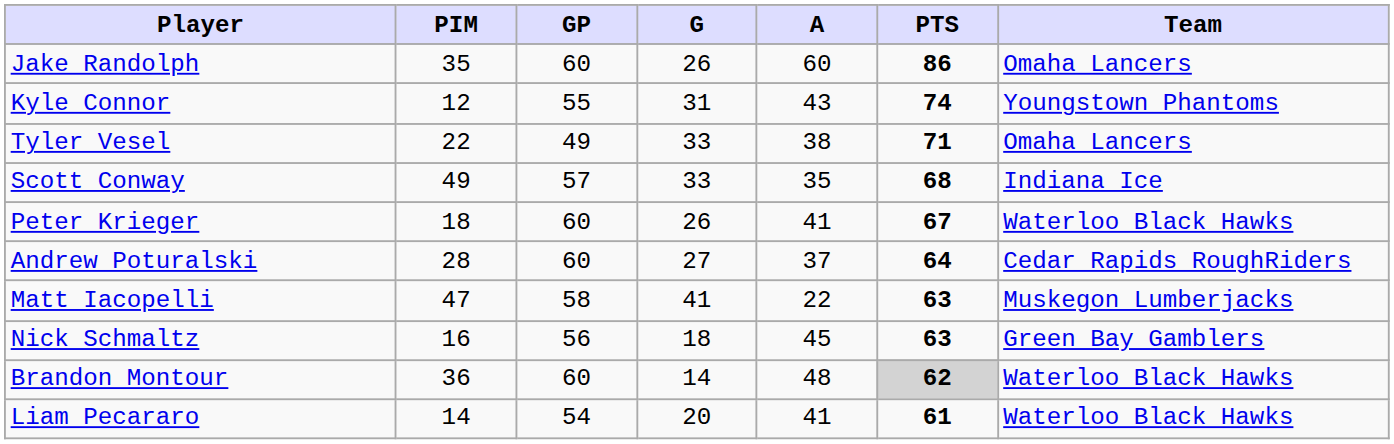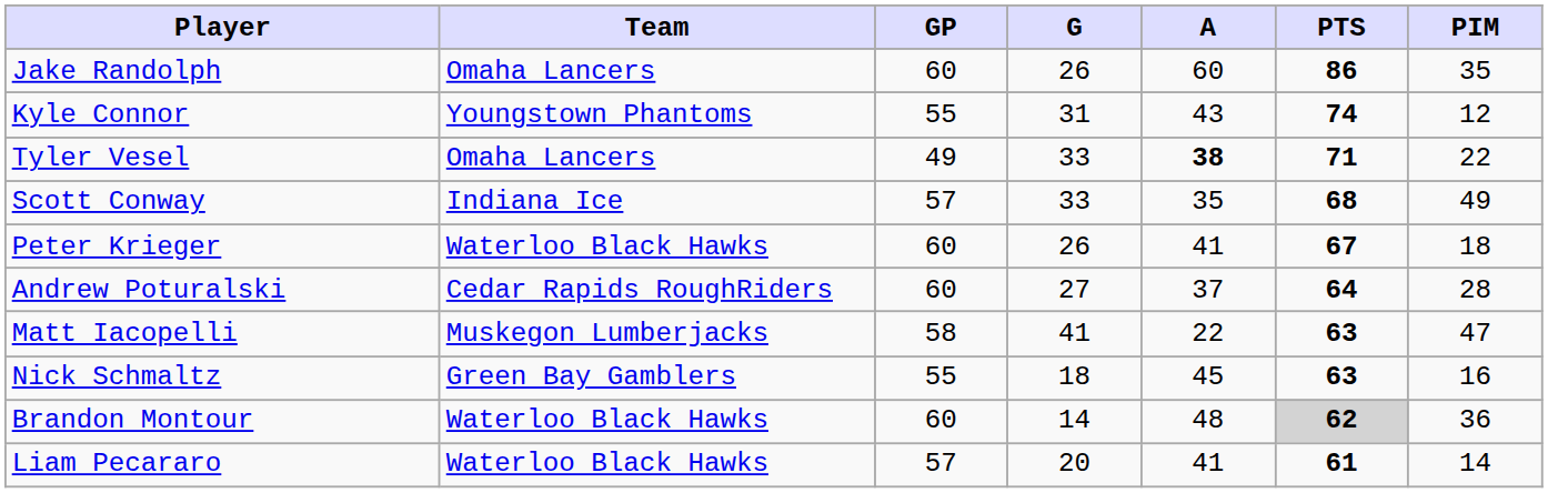columns swapped: Team <-> PIM
Tyler Vesel | A: normal -> bold
Nick Schmaltz | GP: 56 -> 55
Liam Pecararo | GP: 54 -> 57
